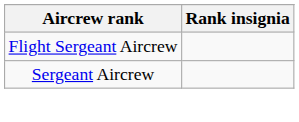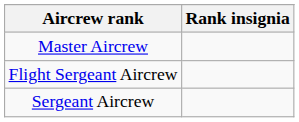+ row: Master Aircrew
